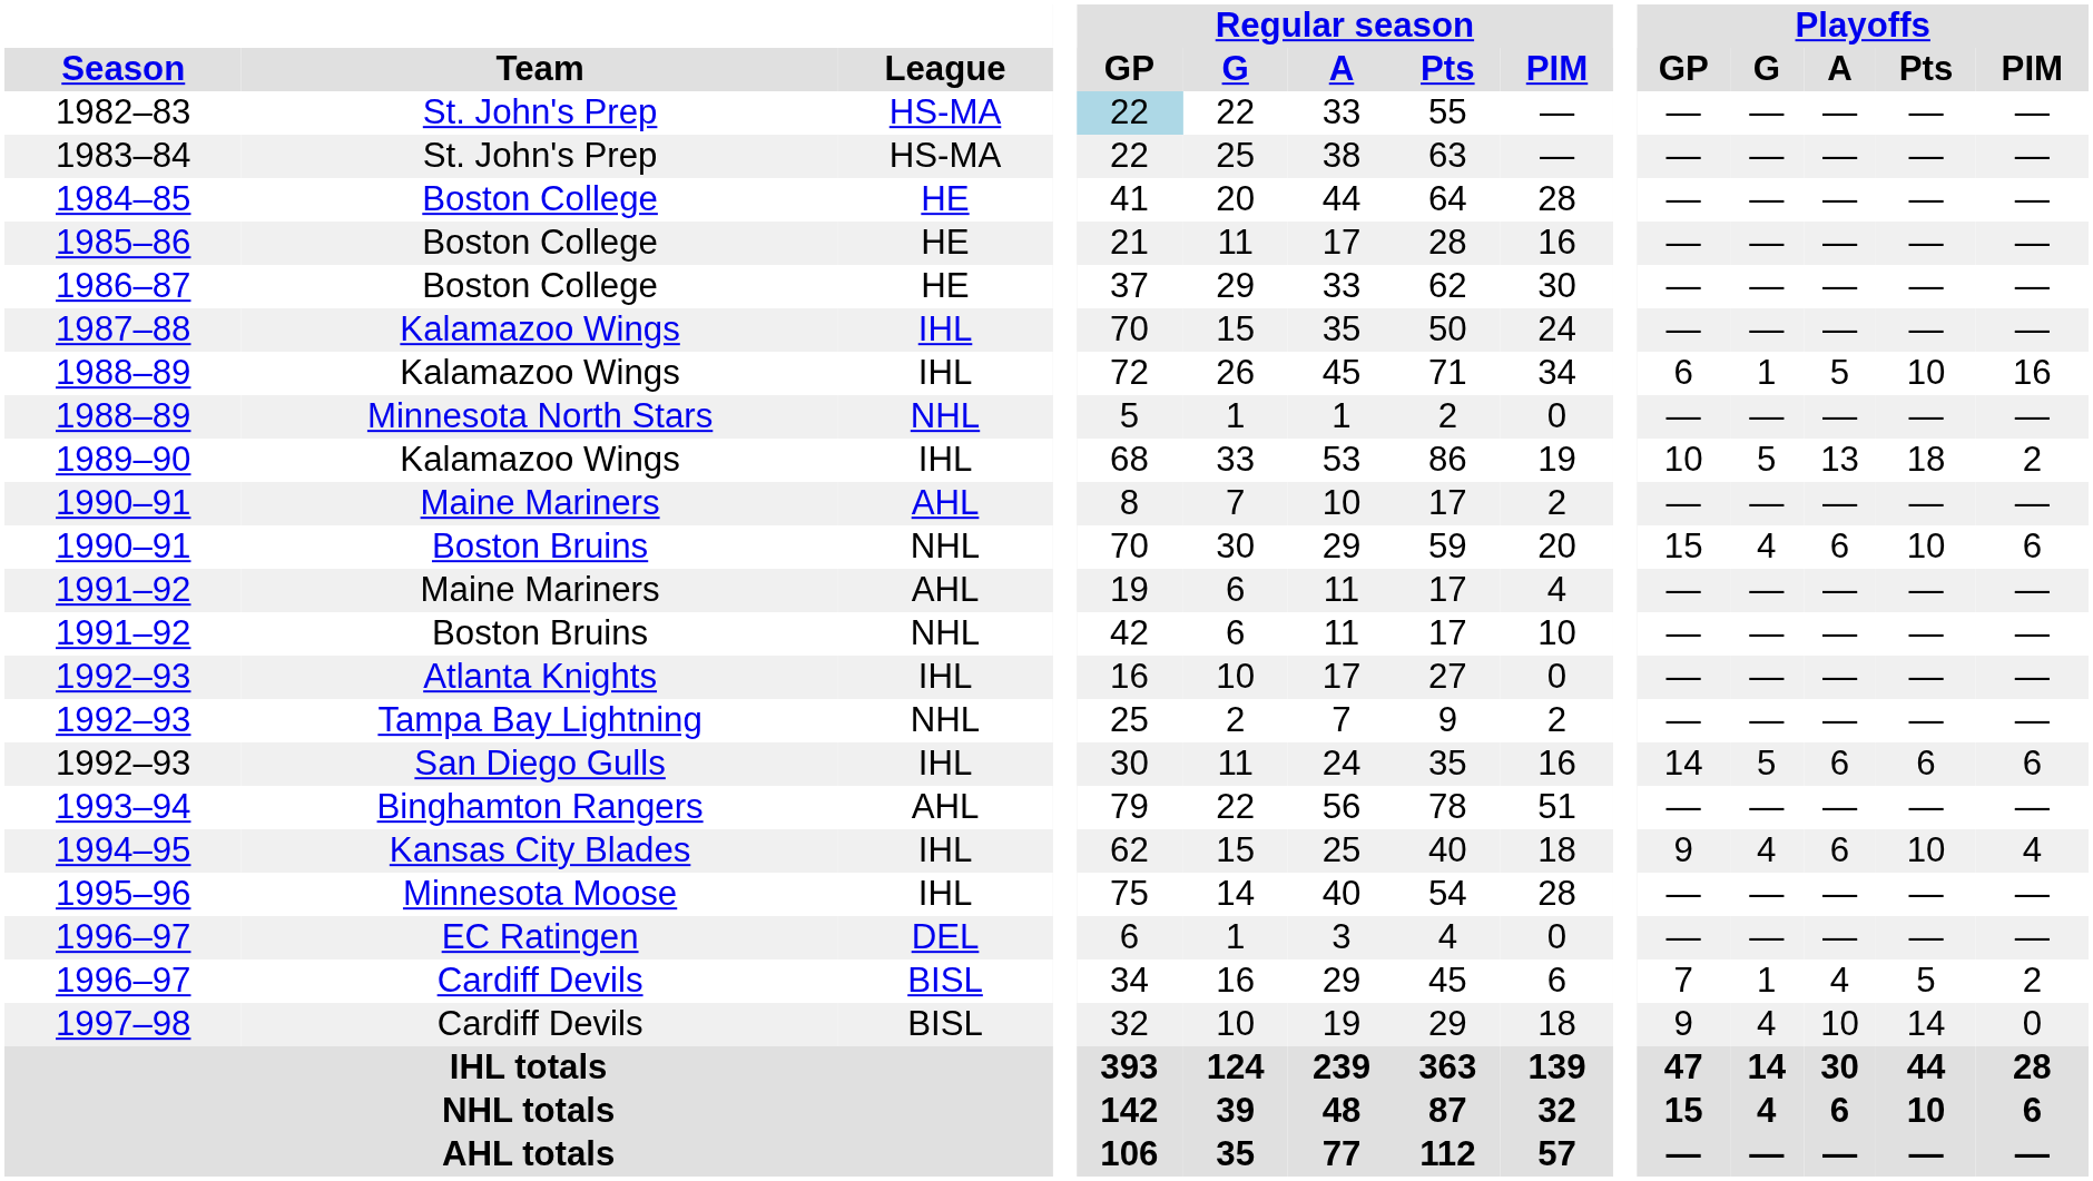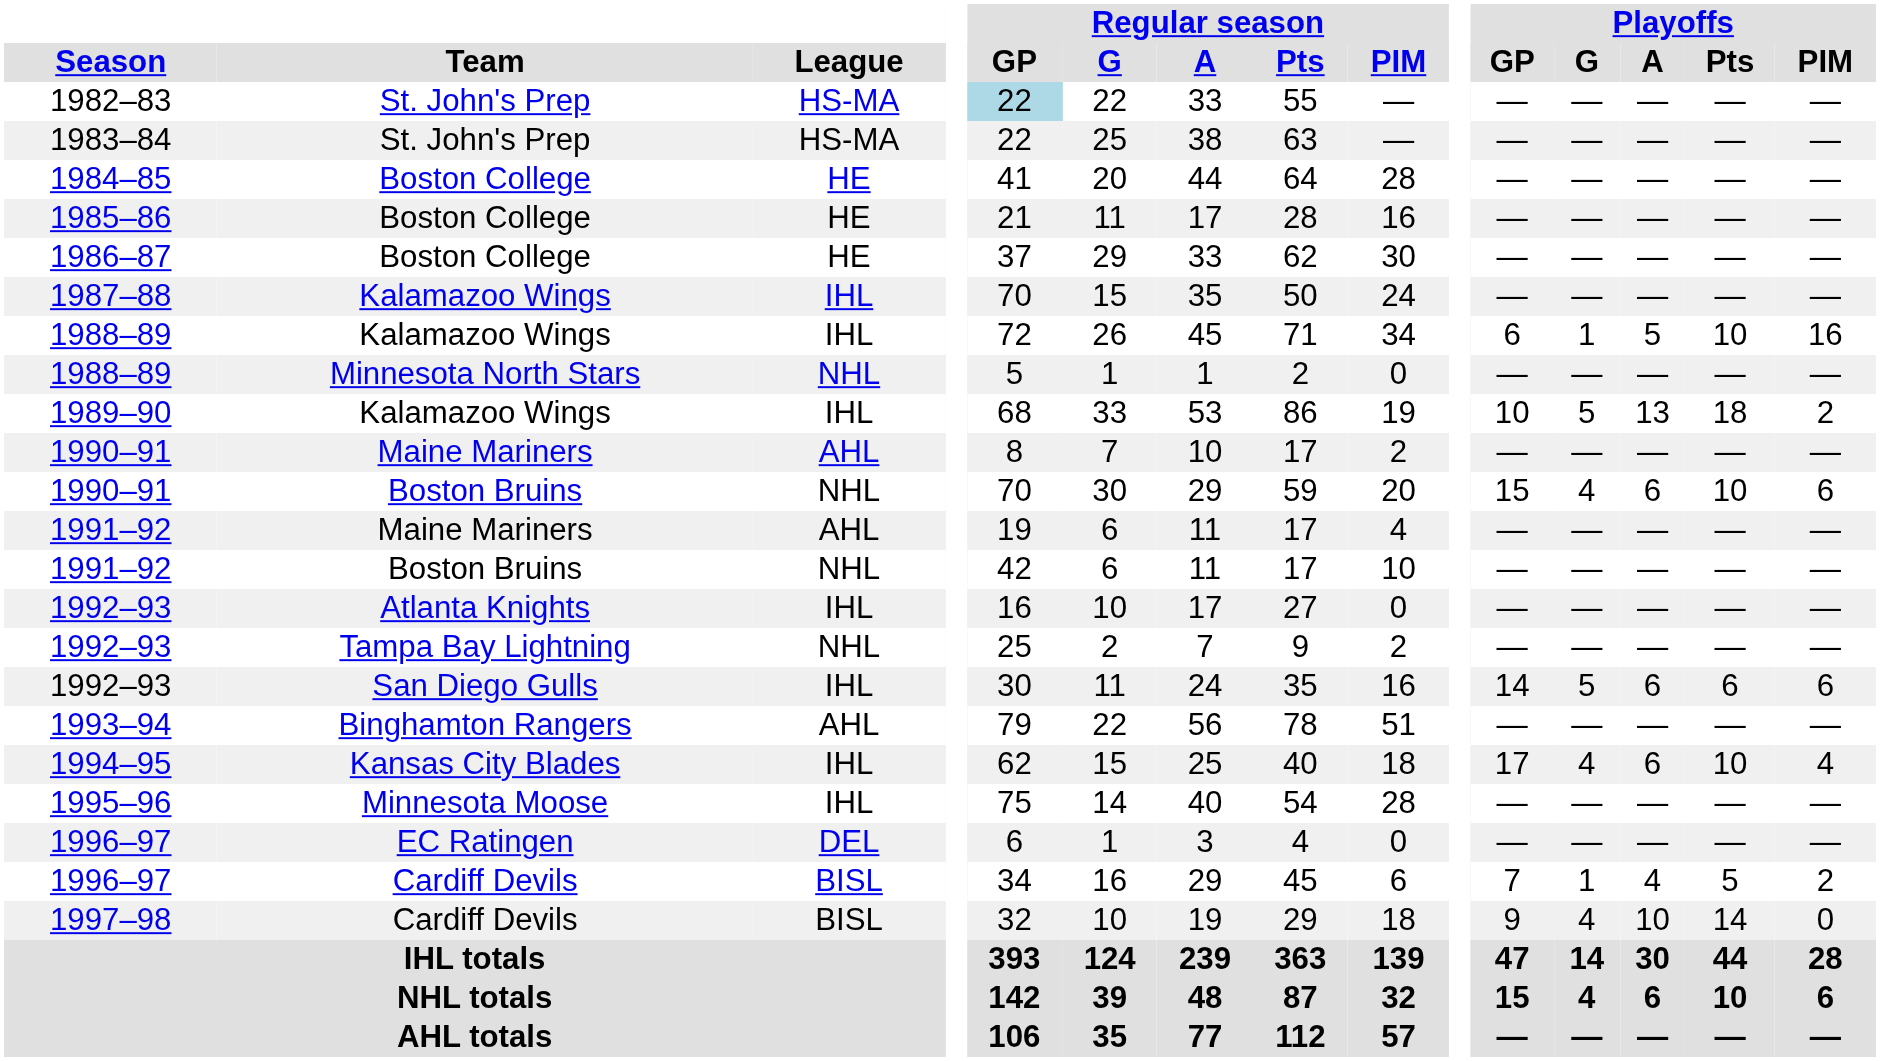1994–95 | Playoffs / GP: 9 -> 17
